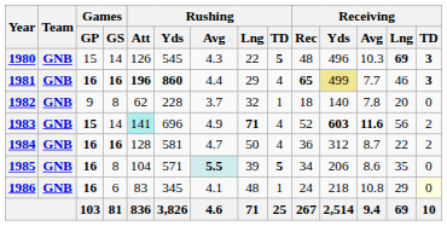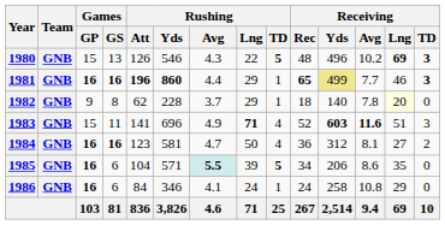1980 | Games / GS: 14 -> 13
1980 | Rushing / Yds: 545 -> 546
1980 | Receiving / Avg: 10.3 -> 10.2
1981 | Rushing / TD: 4 -> 1
1982 | Rushing / Lng: 32 -> 29
1982 | Receiving / Lng: no background -> lightyellow background
1983 | Games / GP: bold -> normal
1983 | Games / GS: 14 -> 11
1983 | Rushing / Att: paleturquoise background -> no background
1983 | Receiving / Lng: 56 -> 51
1983 | Receiving / TD: 2 -> 3
1984 | Rushing / Att: 128 -> 123
1984 | Receiving / Avg: 8.7 -> 8.1
1984 | Receiving / Lng: 22 -> 27
1985 | Games / GS: 8 -> 6
1986 | Rushing / Att: 83 -> 84
1986 | Rushing / Yds: 345 -> 346
1986 | Rushing / Lng: 48 -> 24
1986 | Receiving / Yds: 218 -> 258
1986 | Receiving / TD: lightyellow background -> no background
